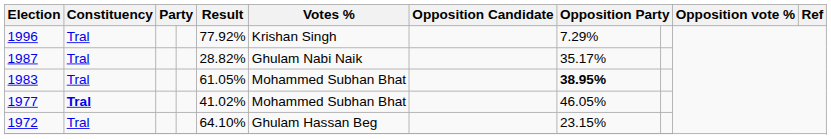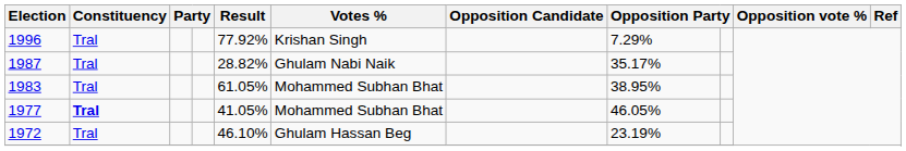1983 | column 8: bold -> normal
1977 | Result: 41.02% -> 41.05%
1972 | Result: 64.10% -> 46.10%
1972 | column 8: 23.15% -> 23.19%
